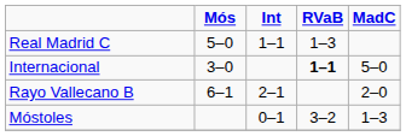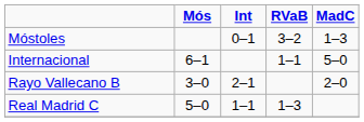rows swapped: Móstoles <-> Real Madrid C
Internacional | Mós: 3–0 -> 6–1
Internacional | RVaB: bold -> normal
Rayo Vallecano B | Mós: 6–1 -> 3–0
